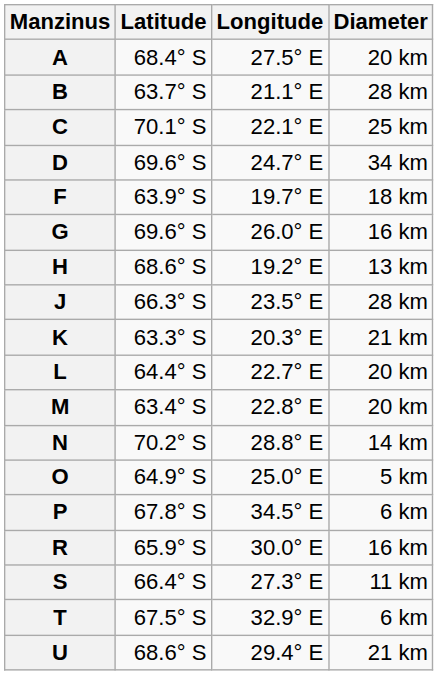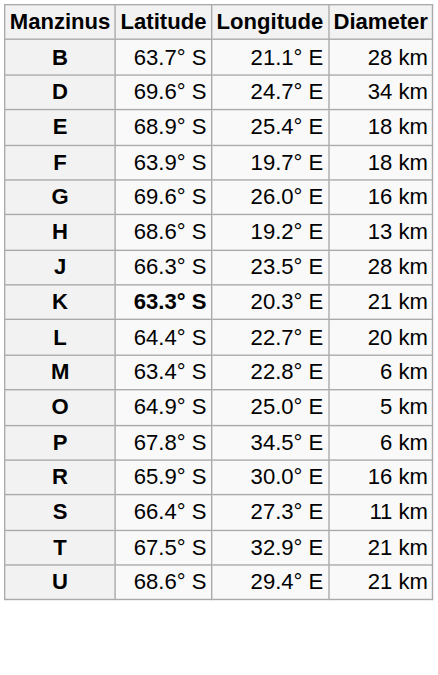- row: A | 68.4° S | 27.5° E | 20 km
- row: C | 70.1° S | 22.1° E | 25 km
+ row: E | 68.9° S | 25.4° E | 18 km
K | Latitude: normal -> bold
M | Diameter: 20 km -> 6 km
- row: N | 70.2° S | 28.8° E | 14 km
T | Diameter: 6 km -> 21 km
